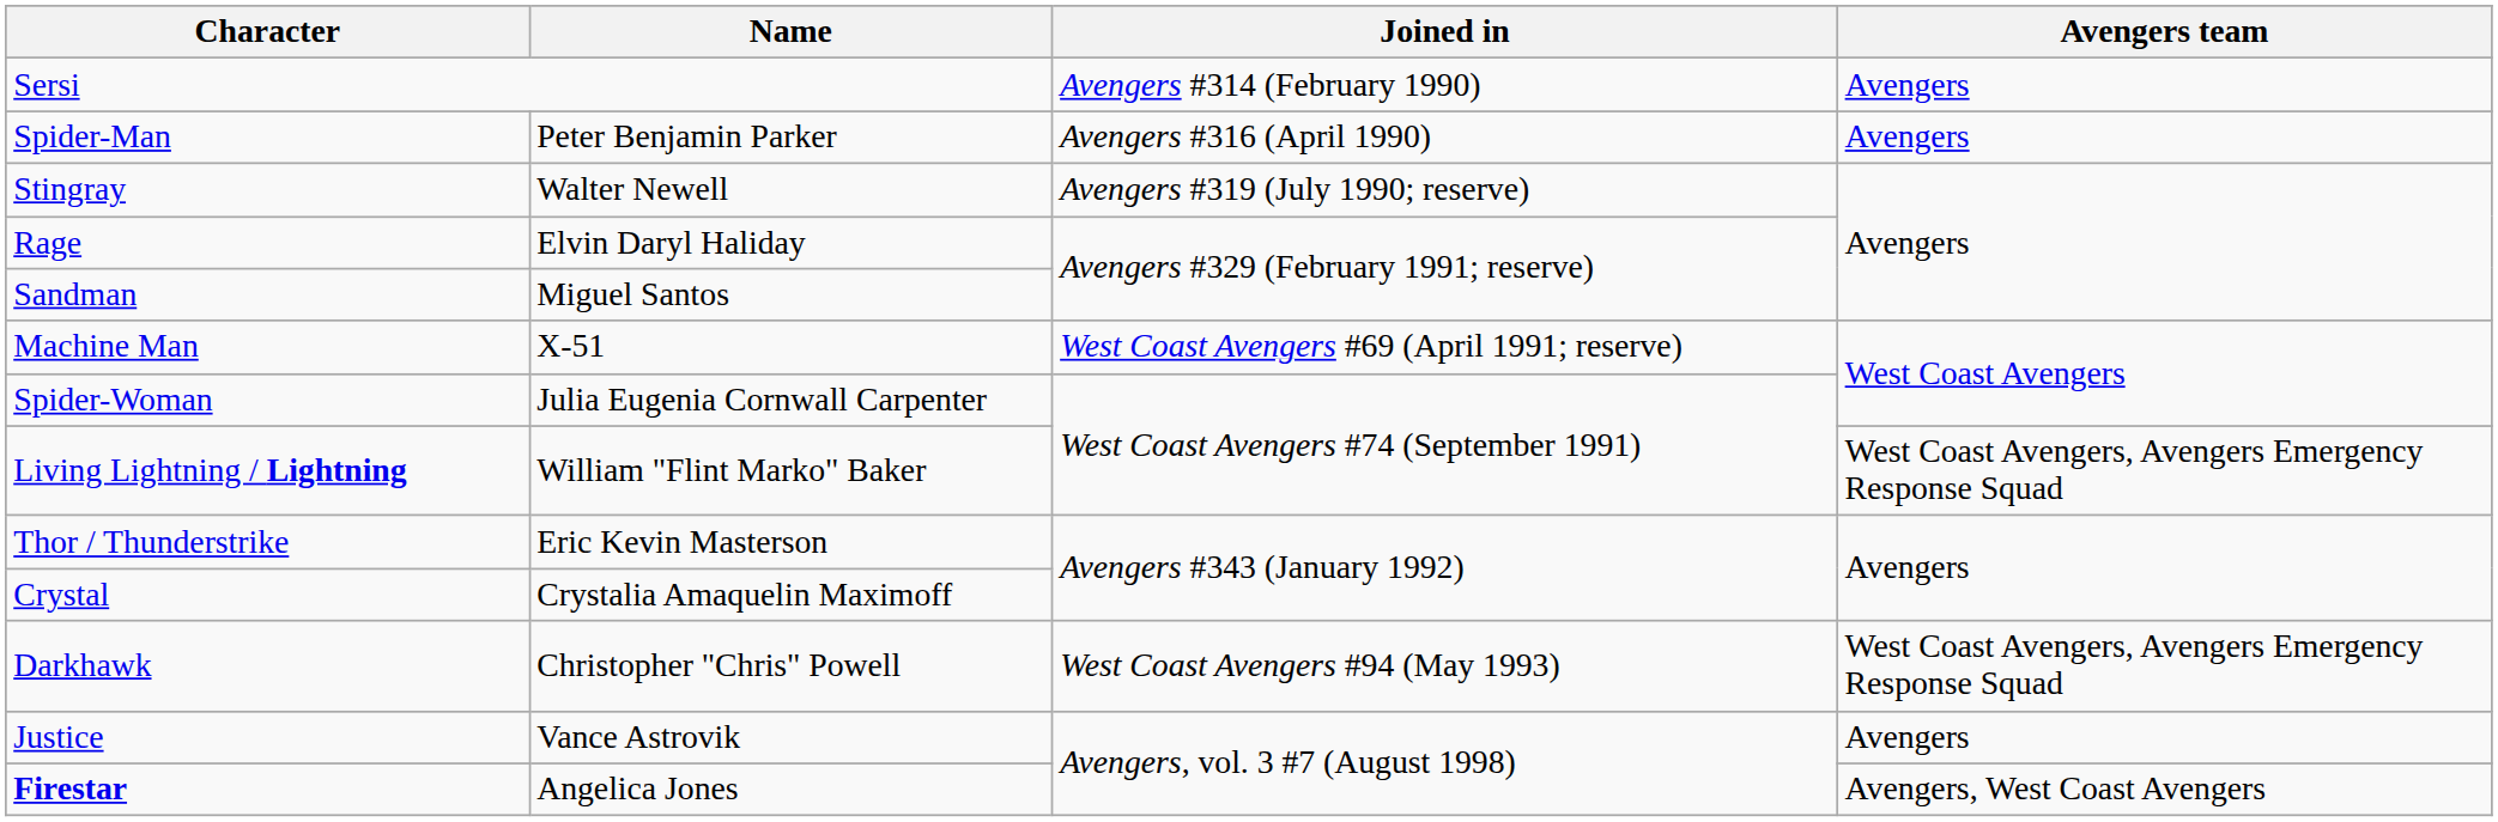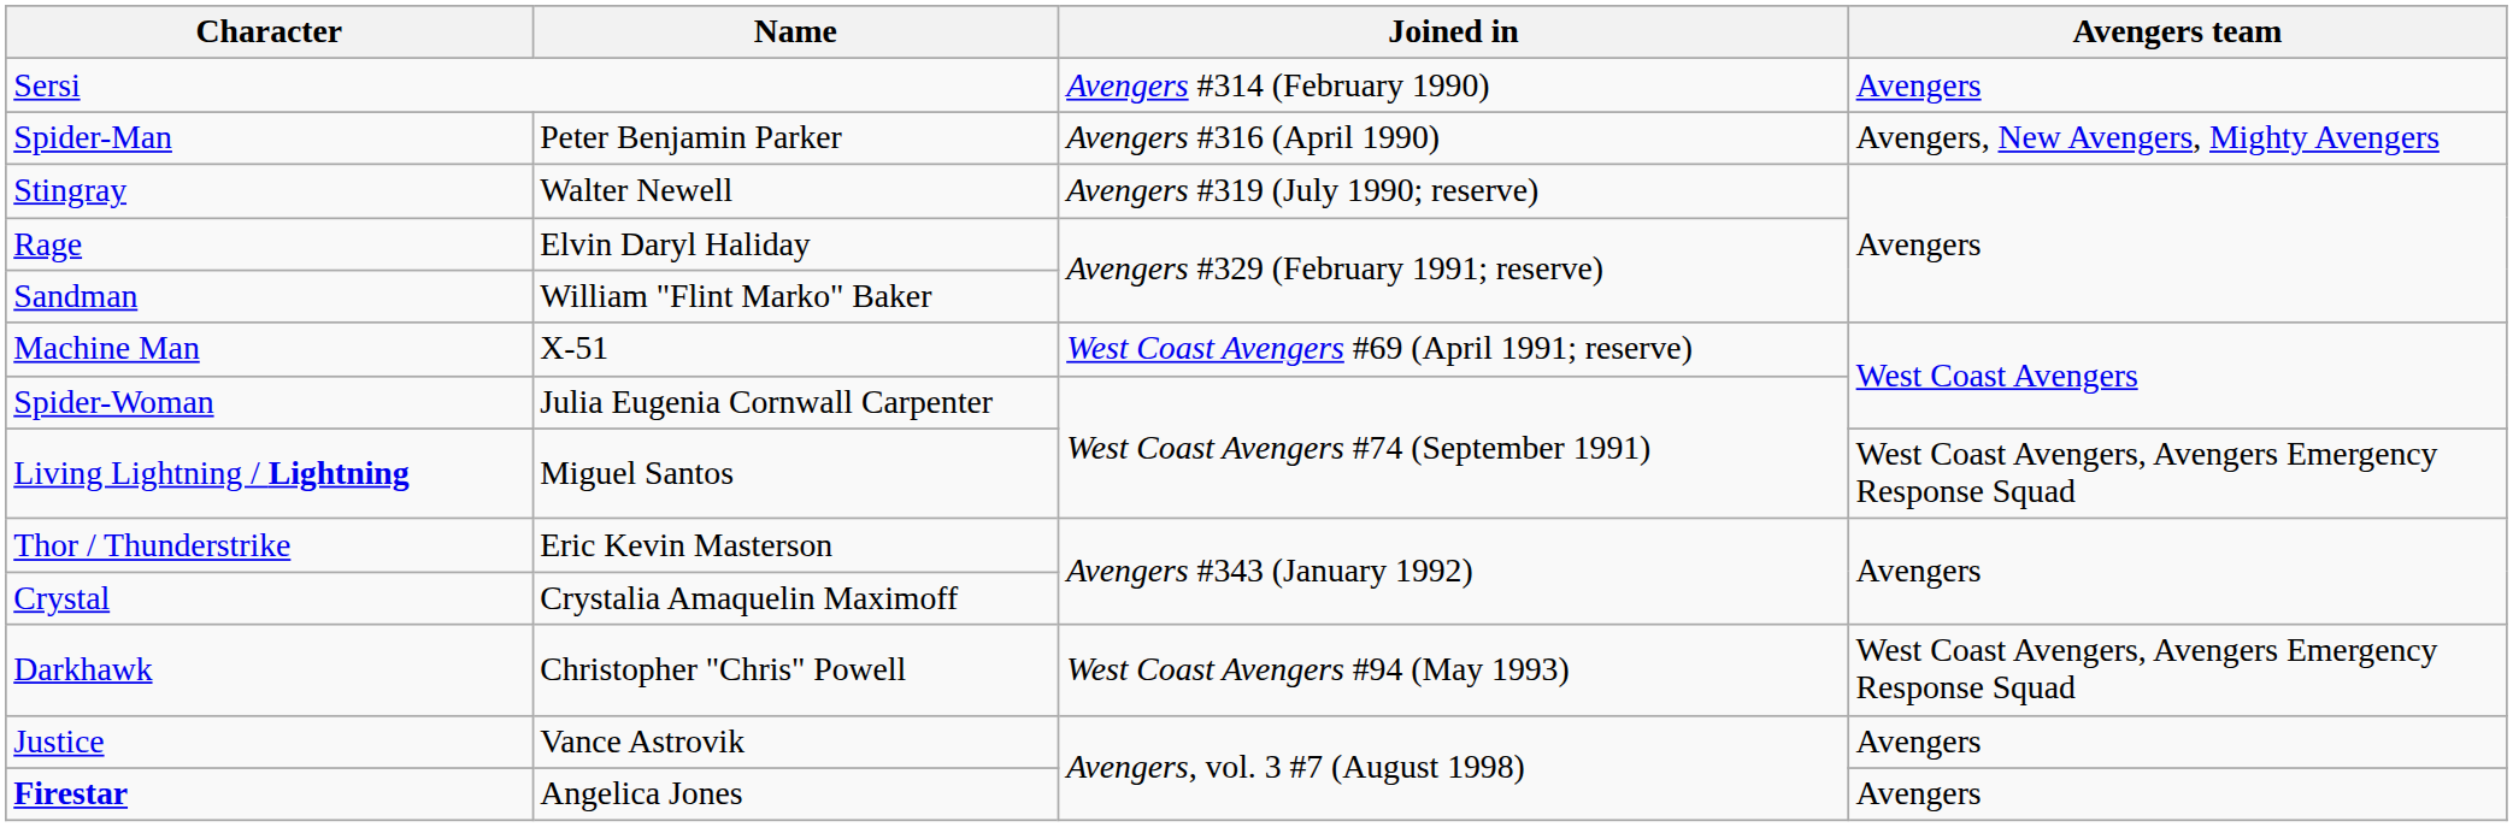Spider-Man | Avengers team: Avengers -> Avengers, New Avengers, Mighty Avengers
Sandman | Name: Miguel Santos -> William "Flint Marko" Baker
Living Lightning / Lightning | Name: William "Flint Marko" Baker -> Miguel Santos
Firestar | Avengers team: Avengers, West Coast Avengers -> Avengers
